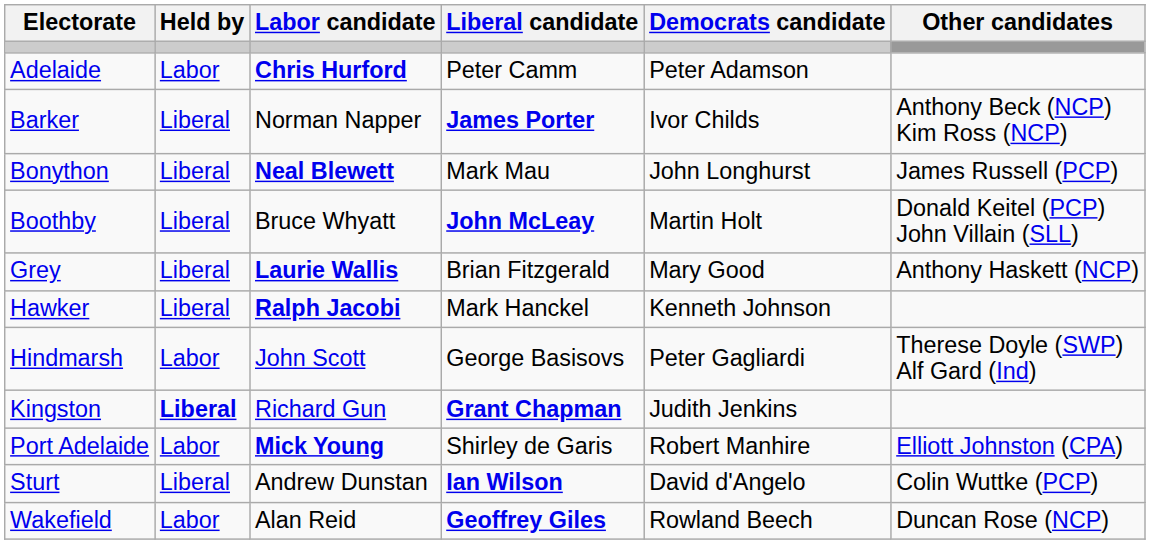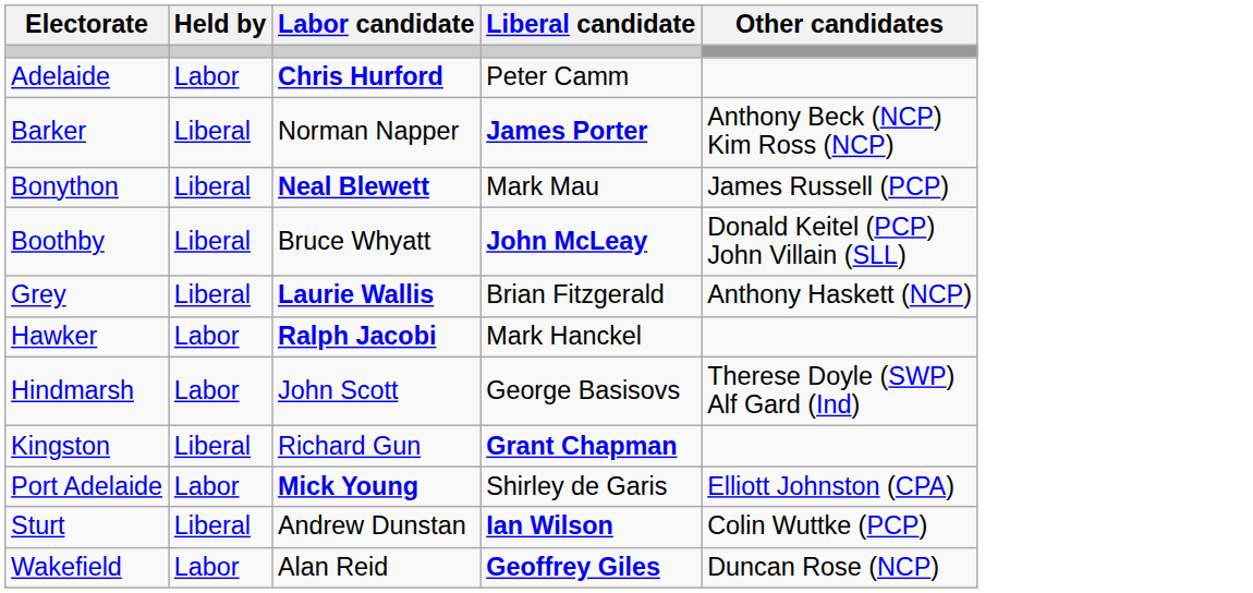- column: Democrats candidate | Peter Adamson | Ivor Childs | John Longhurst | Martin Holt | Mary Good | Kenneth Johnson | Peter Gagliardi | Judith Jenkins | Robert Manhire | David d'Angelo | Rowland Beech
Hawker | Held by: Liberal -> Labor
Kingston | Held by: bold -> normal
